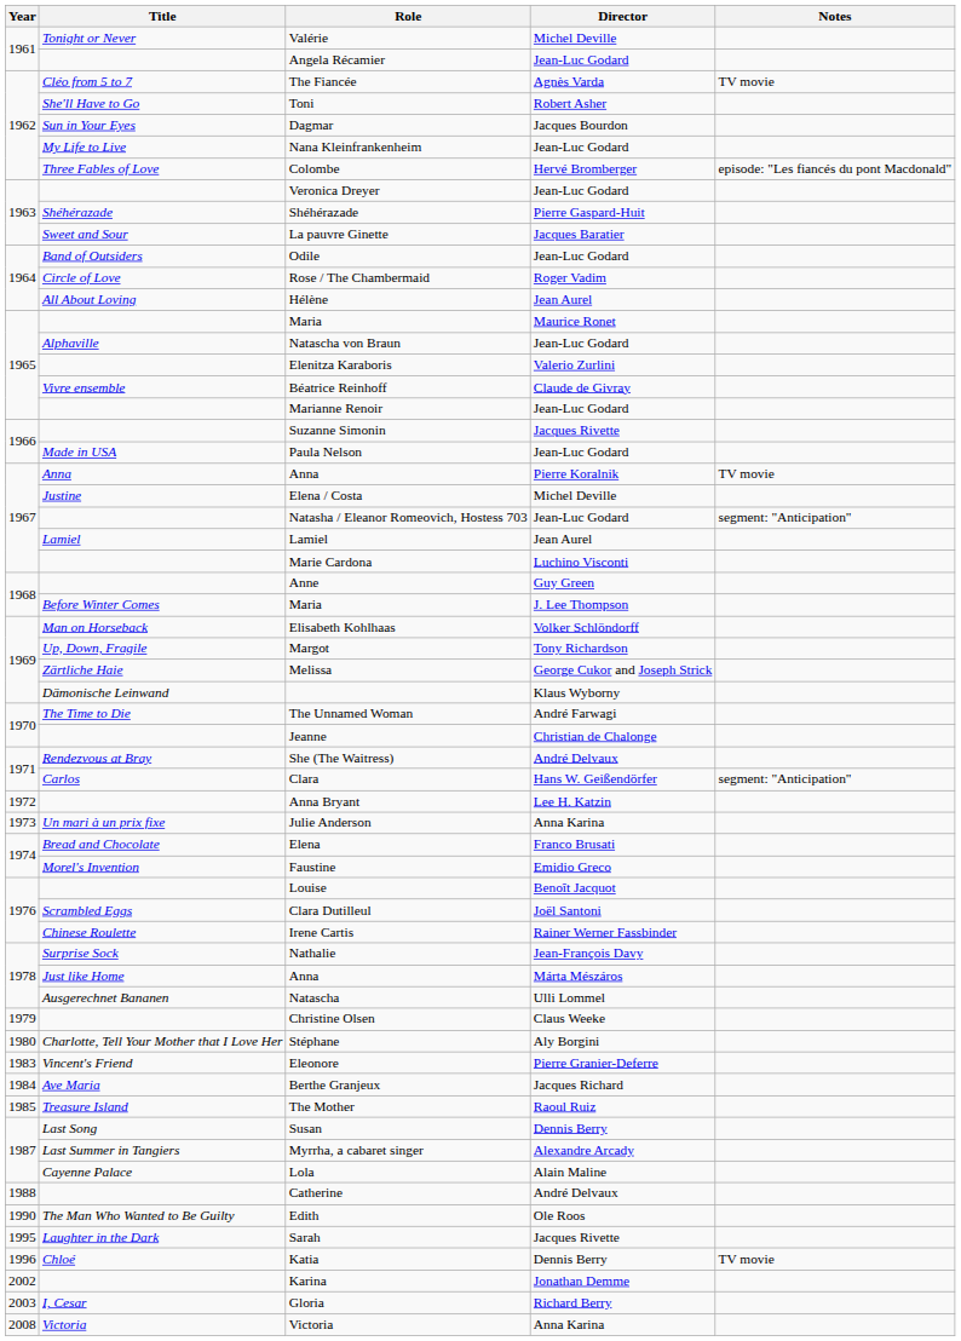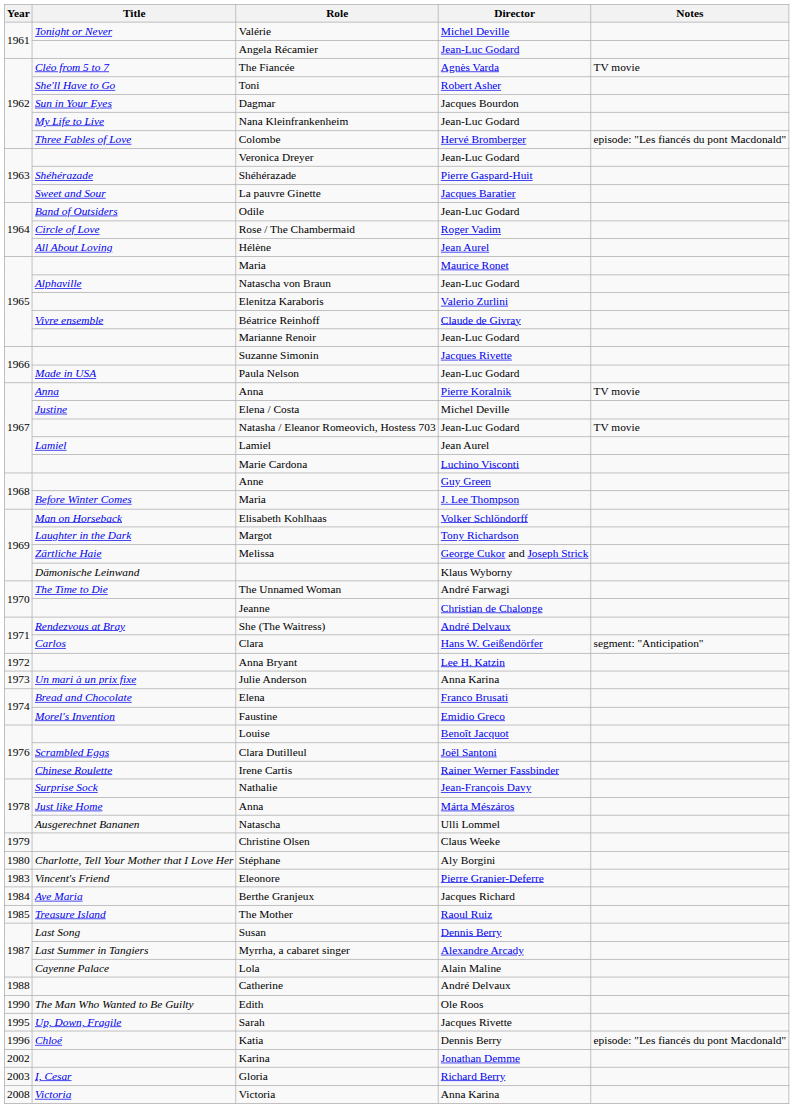Natasha / Eleanor Romeovich, Hostess 703 | Notes: segment: "Anticipation" -> TV movie
Margot | Title: Up, Down, Fragile -> Laughter in the Dark
Sarah | Title: Laughter in the Dark -> Up, Down, Fragile
Katia | Notes: TV movie -> episode: "Les fiancés du pont Macdonald"
